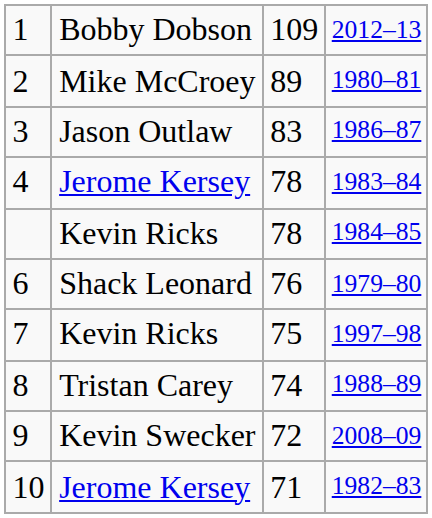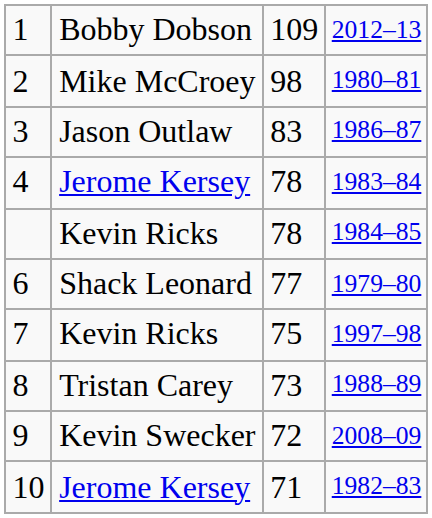2 | column 3: 89 -> 98
6 | column 3: 76 -> 77
8 | column 3: 74 -> 73
